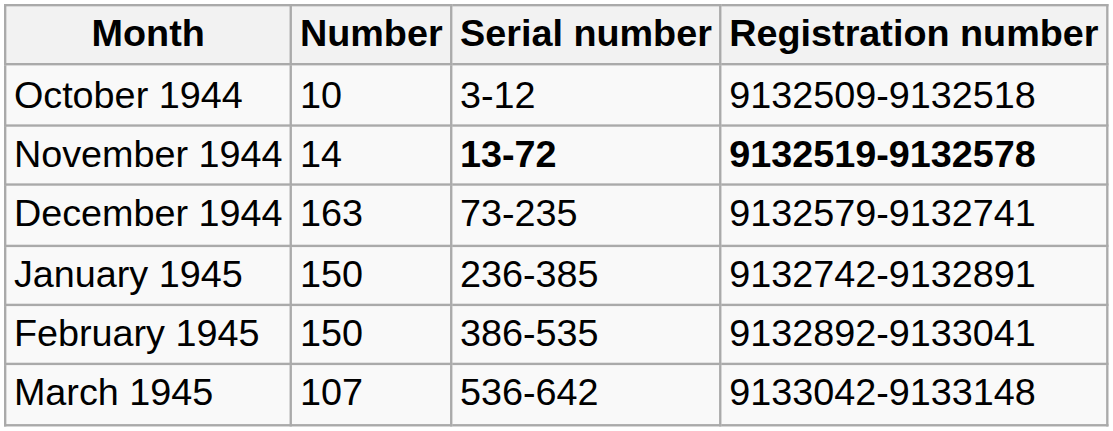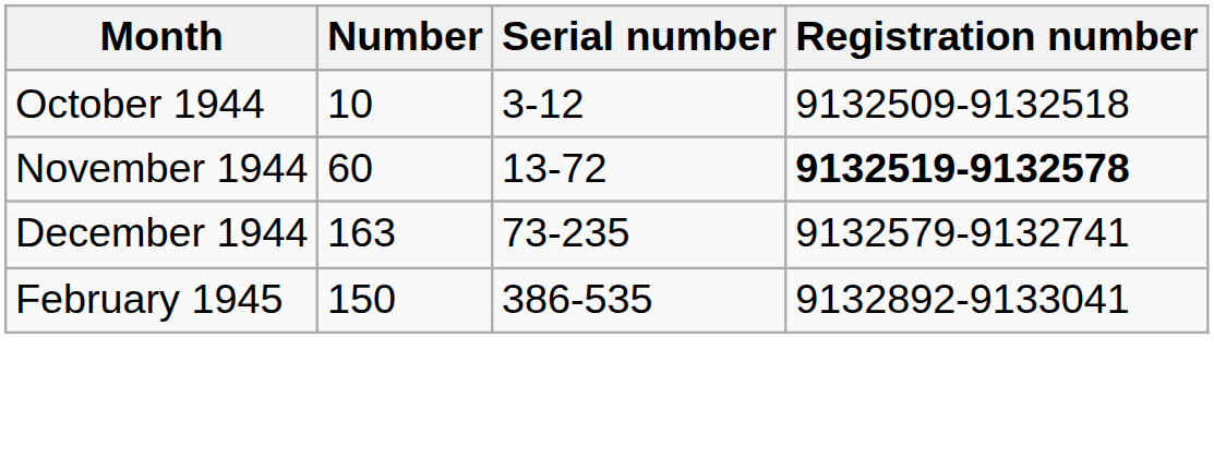November 1944 | Number: 14 -> 60
November 1944 | Serial number: bold -> normal
- row: January 1945 | 150 | 236-385 | 9132742-9132891
- row: March 1945 | 107 | 536-642 | 9133042-9133148
